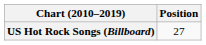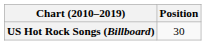US Hot Rock Songs (Billboard) | Position: 27 -> 30
